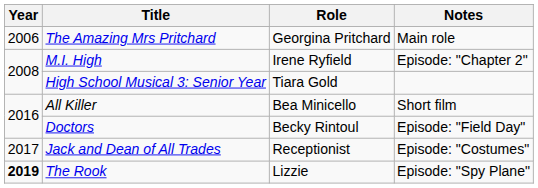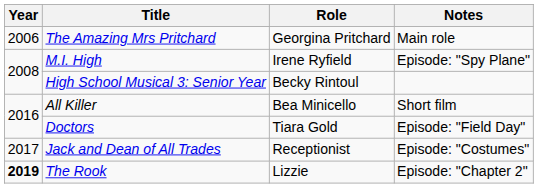M.I. High | Notes: Episode: "Chapter 2" -> Episode: "Spy Plane"
High School Musical 3: Senior Year | Role: Tiara Gold -> Becky Rintoul
Doctors | Role: Becky Rintoul -> Tiara Gold
The Rook | Notes: Episode: "Spy Plane" -> Episode: "Chapter 2"
